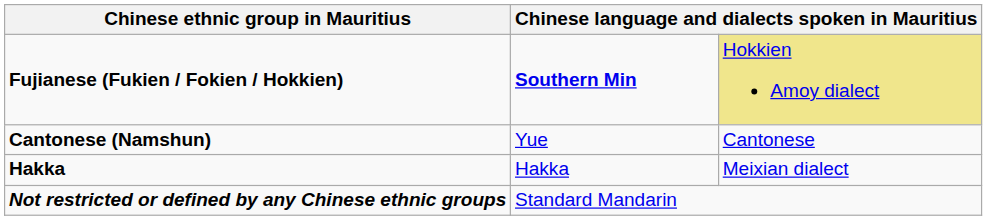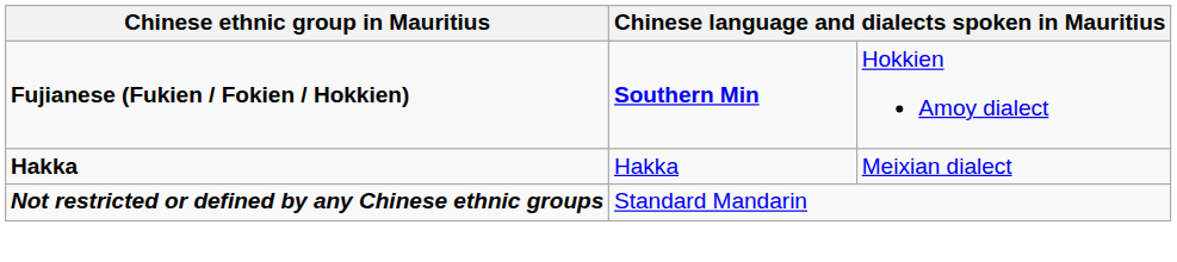Fujianese (Fukien / Fokien / Hokkien) | column 3: khaki background -> no background
- row: Cantonese (Namshun) | Yue | Cantonese
